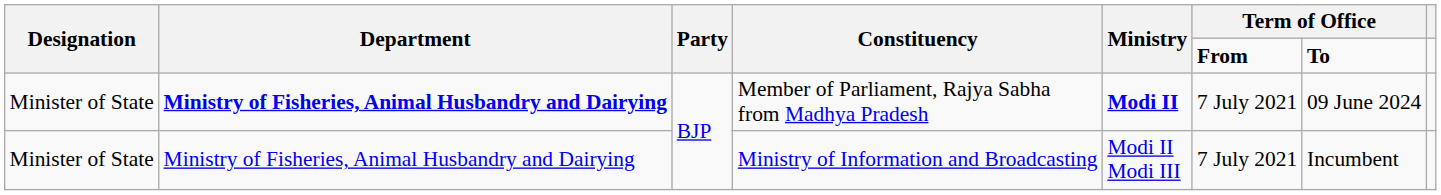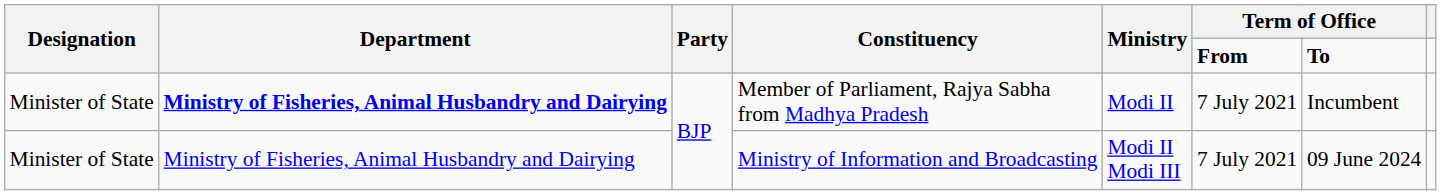Member of Parliament, Rajya Sabha from Madhya Pradesh | Ministry: bold -> normal
Member of Parliament, Rajya Sabha from Madhya Pradesh | column 7: 09 June 2024 -> Incumbent
Ministry of Information and Broadcasting | column 7: Incumbent -> 09 June 2024
